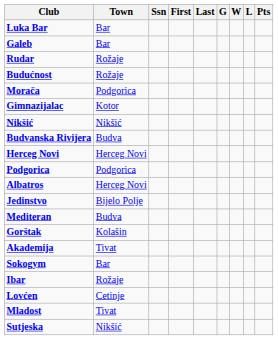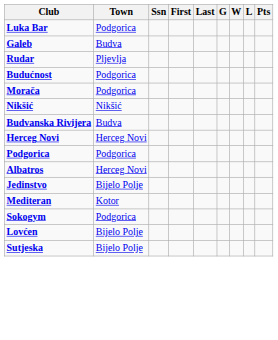Luka Bar | Town: Bar -> Podgorica
Galeb | Town: Bar -> Budva
Rudar | Town: Rožaje -> Pljevlja
Budućnost | Town: Rožaje -> Podgorica
- row: Gimnazijalac | Kotor
Mediteran | Town: Budva -> Kotor
- row: Gorštak | Kolašin
- row: Akademija | Tivat
Sokogym | Town: Bar -> Podgorica
- row: Ibar | Rožaje
Lovćen | Town: Cetinje -> Bijelo Polje
- row: Mladost | Tivat
Sutjeska | Town: Nikšić -> Bijelo Polje
